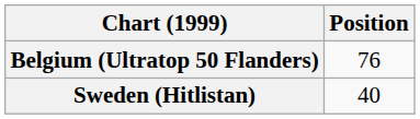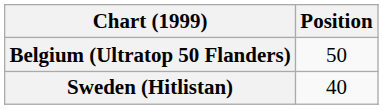Belgium (Ultratop 50 Flanders) | Position: 76 -> 50
